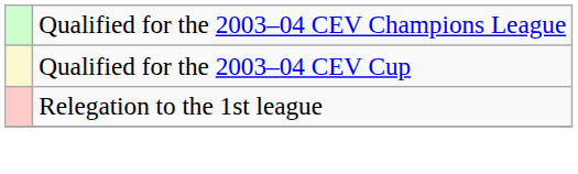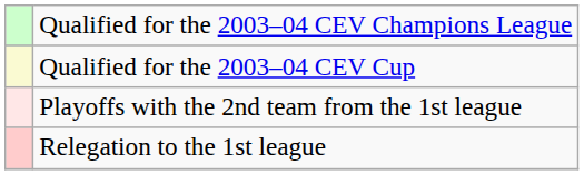+ row: Playoffs with the 2nd team from the 1st league
